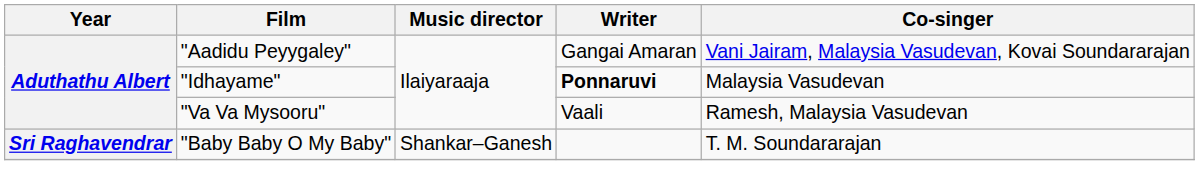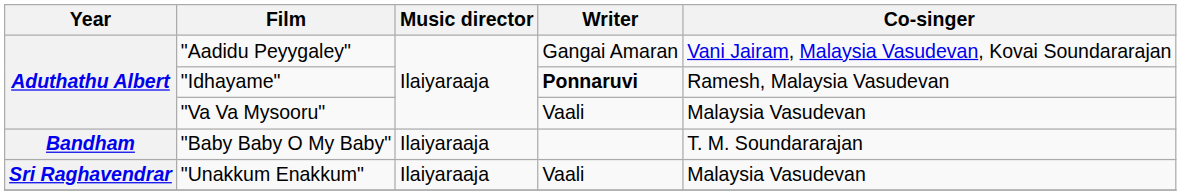"Idhayame" | Co-singer: Malaysia Vasudevan -> Ramesh, Malaysia Vasudevan
"Va Va Mysooru" | Co-singer: Ramesh, Malaysia Vasudevan -> Malaysia Vasudevan
"Baby Baby O My Baby" | Year: Sri Raghavendrar -> Bandham
"Baby Baby O My Baby" | Music director: Shankar–Ganesh -> Ilaiyaraaja
+ row: Sri Raghavendrar | "Unakkum Enakkum" | Ilaiyaraaja | Vaali | Malaysia Vasudevan
